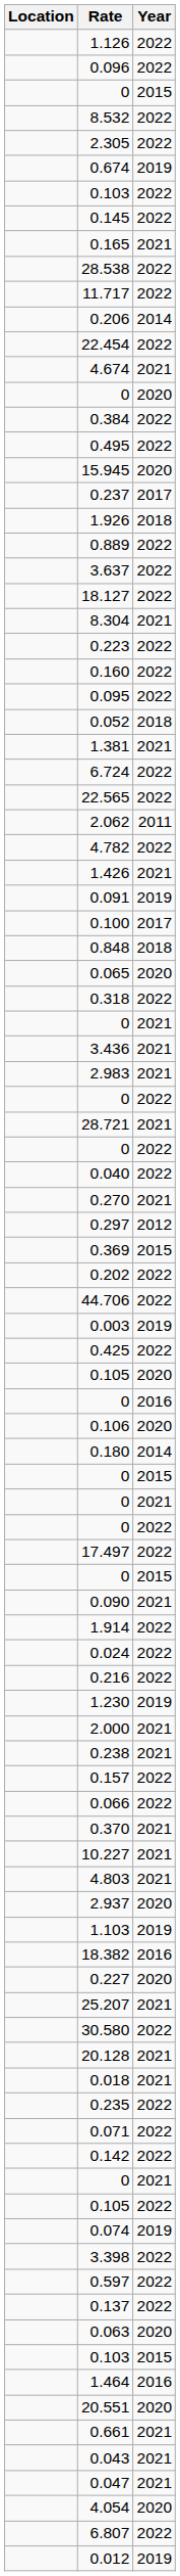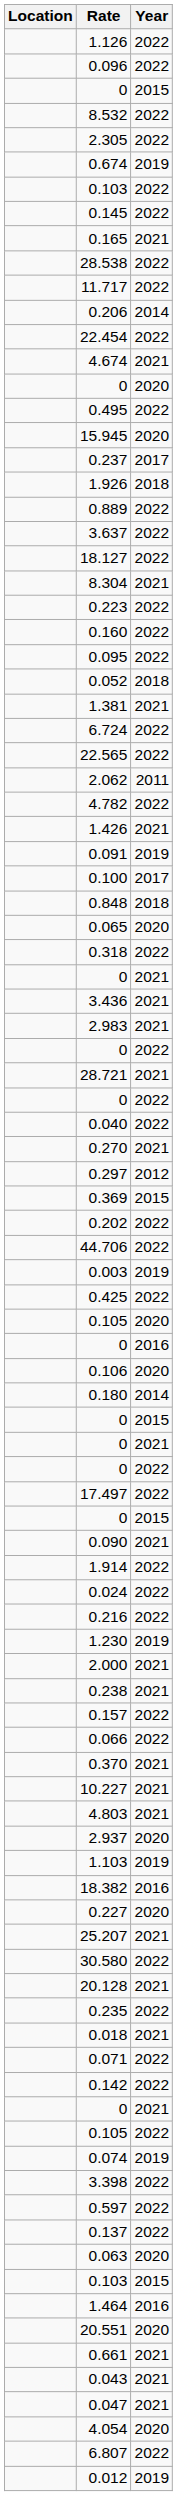- row: 0.384 | 2022
rows swapped: 0.018 <-> 0.235
